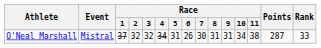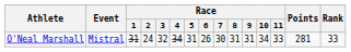O'Neal Marshall | Race / 1: 37 -> 31
O'Neal Marshall | Race / 2: 32 -> 24
O'Neal Marshall | Race / 11: 38 -> 33
O'Neal Marshall | Points: 287 -> 281
